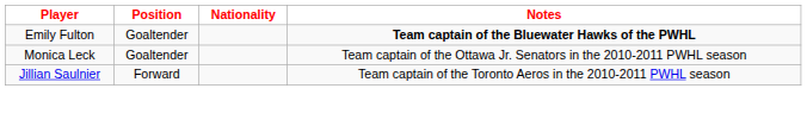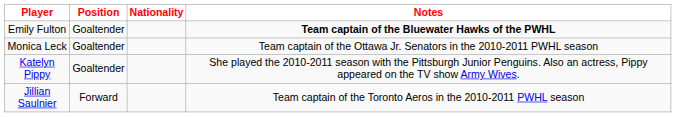+ row: Katelyn Pippy | Goaltender | She played the 2010-2011 season with the Pittsburgh Junior Penguins. Also an actress, Pippy appeared on the TV show Army Wives.
